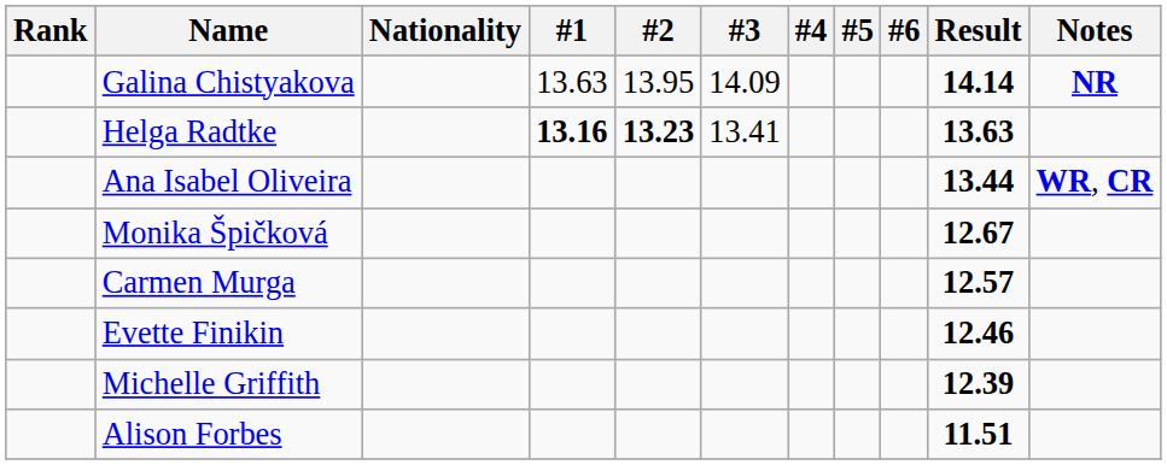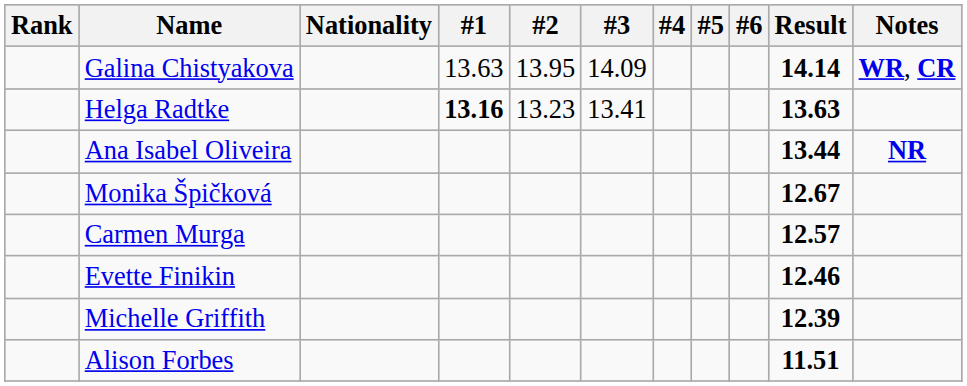Galina Chistyakova | Notes: NR -> WR, CR
Helga Radtke | #2: bold -> normal
Ana Isabel Oliveira | Notes: WR, CR -> NR
